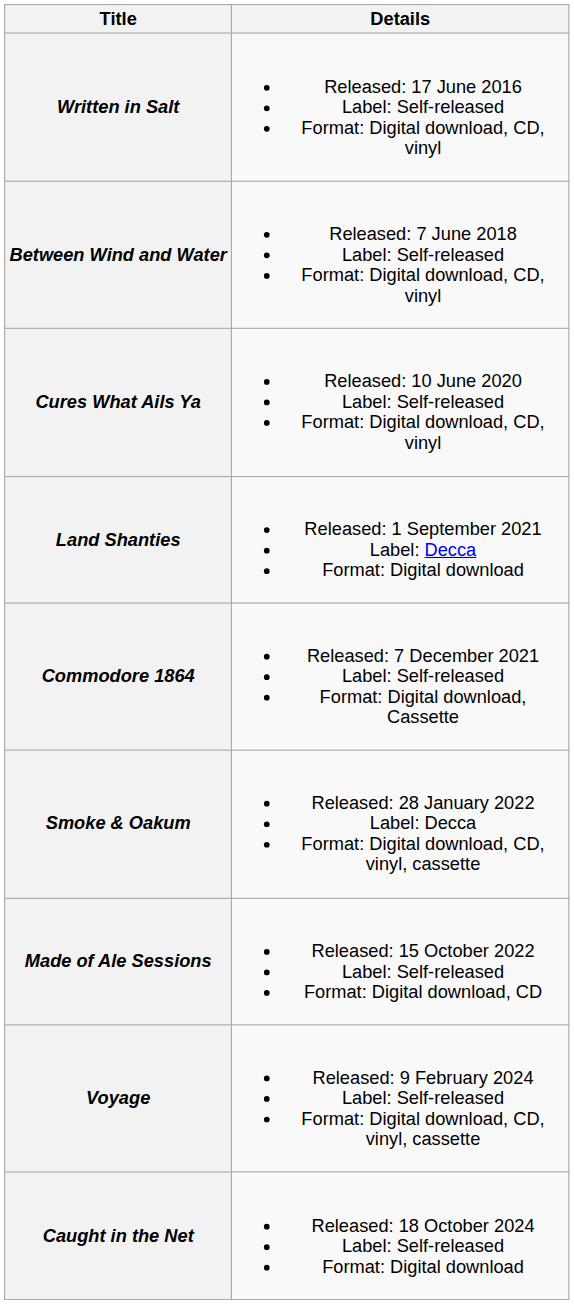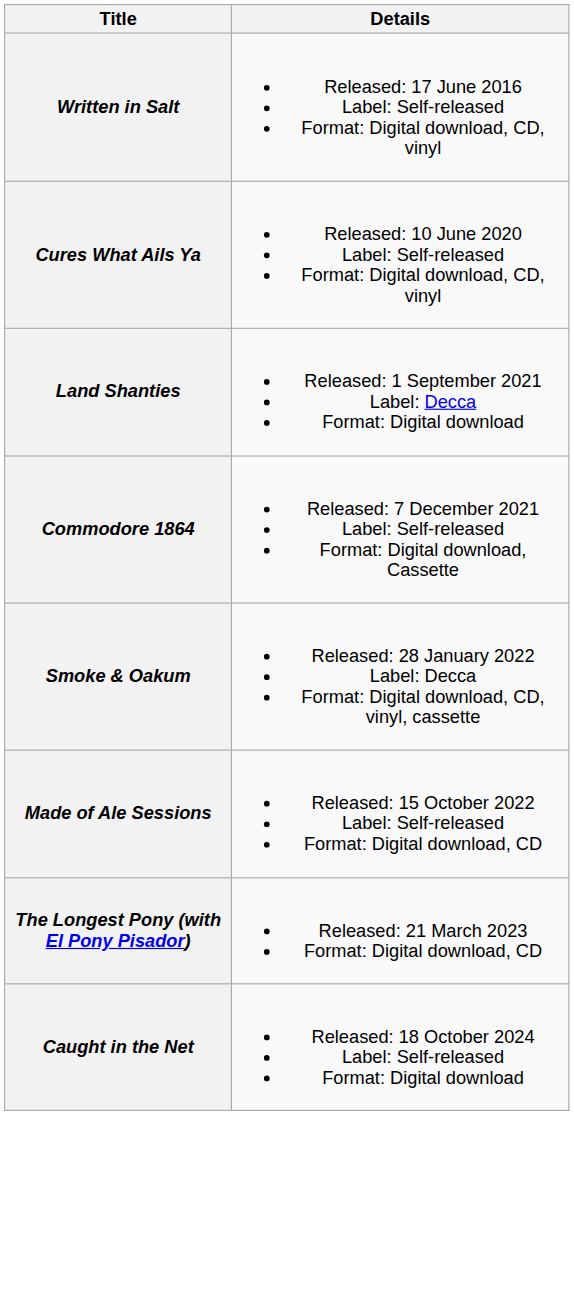- row: Between Wind and Water | Released: 7 June 2018 Label: Self-released Format: Digital download, CD, vinyl
+ row: The Longest Pony (with El Pony Pisador) | Released: 21 March 2023 Format: Digital download, CD
- row: Voyage | Released: 9 February 2024 Label: Self-released Format: Digital download, CD, vinyl, cassette
